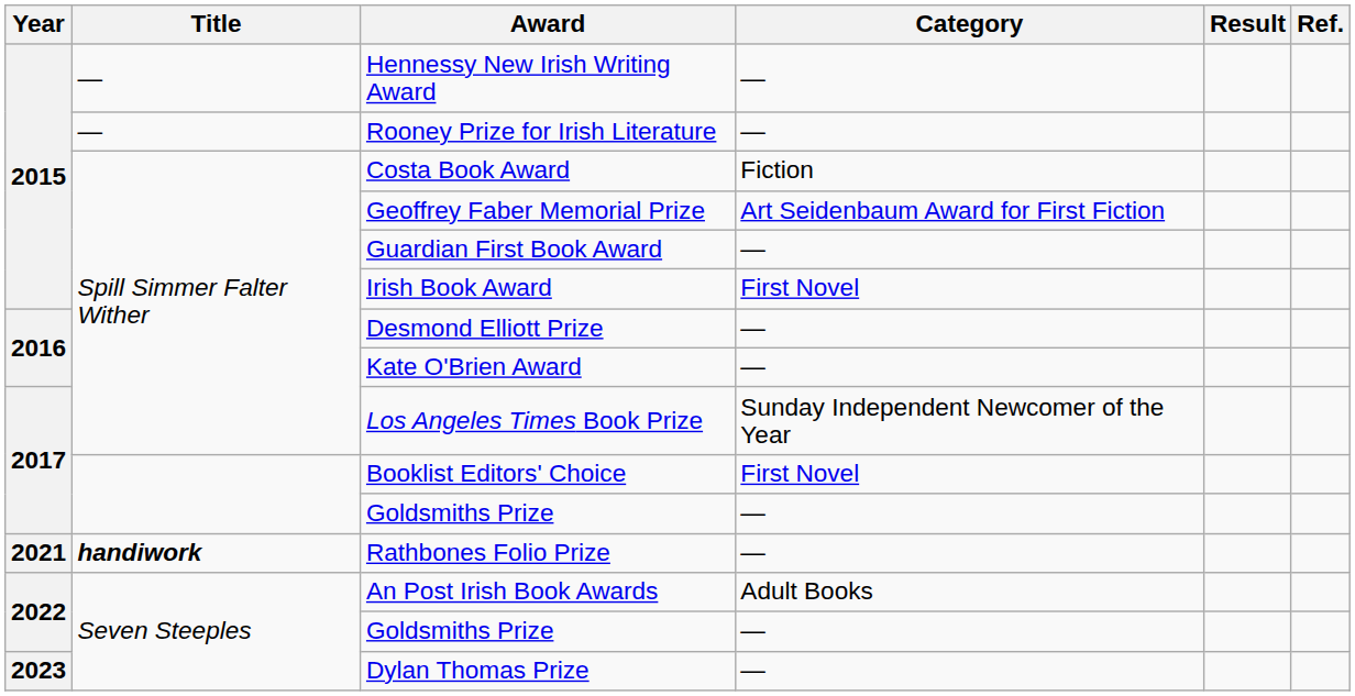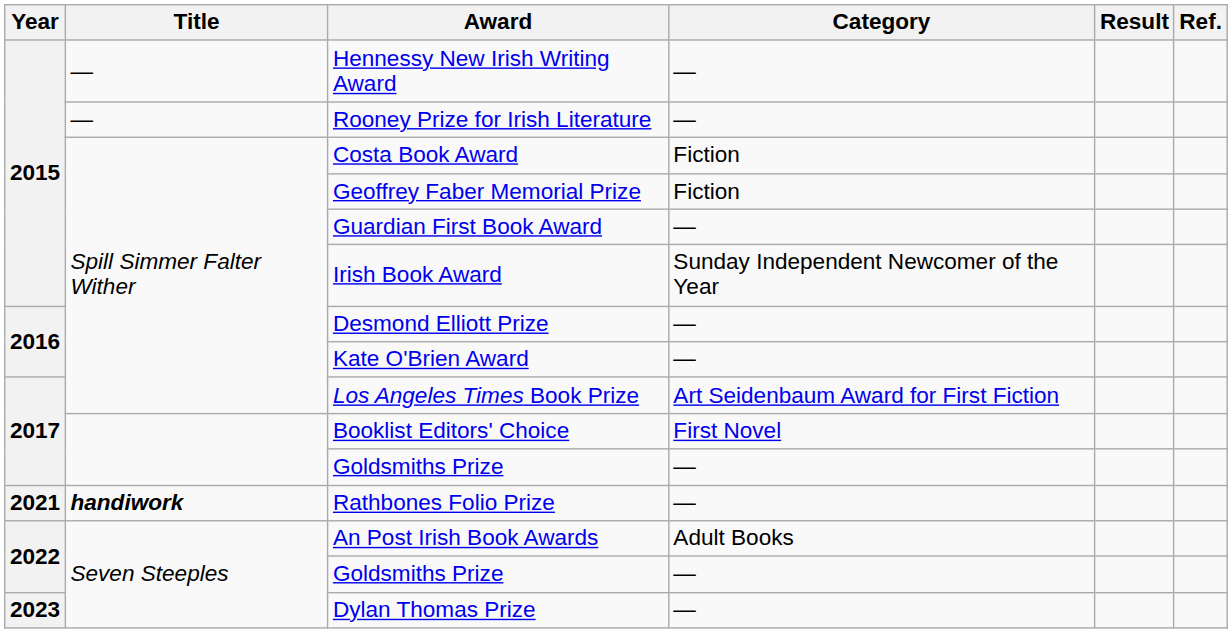Geoffrey Faber Memorial Prize | Category: Art Seidenbaum Award for First Fiction -> Fiction
Irish Book Award | Category: First Novel -> Sunday Independent Newcomer of the Year
Los Angeles Times Book Prize | Category: Sunday Independent Newcomer of the Year -> Art Seidenbaum Award for First Fiction
